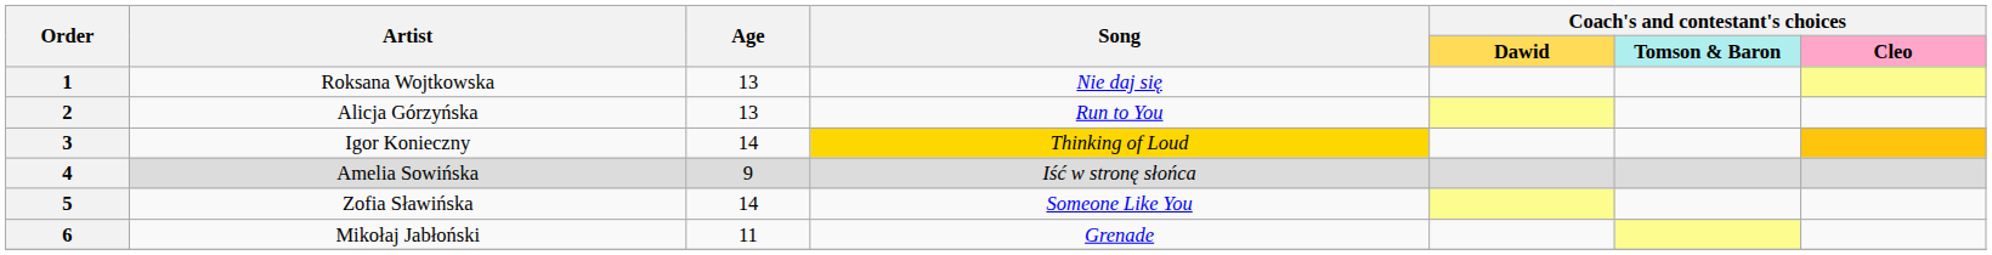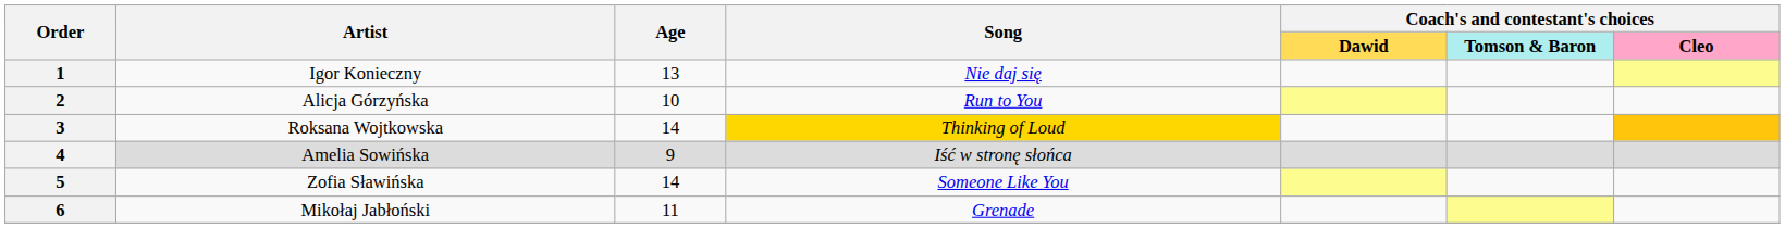1 | Artist: Roksana Wojtkowska -> Igor Konieczny
2 | Age: 13 -> 10
3 | Artist: Igor Konieczny -> Roksana Wojtkowska
